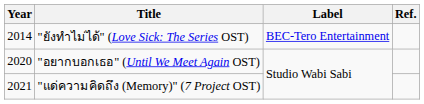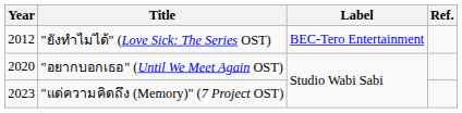"ยังทำไม่ได้" (Love Sick: The Series OST) | Year: 2014 -> 2012
"แด่ความคิดถึง (Memory)" (7 Project OST) | Year: 2021 -> 2023
